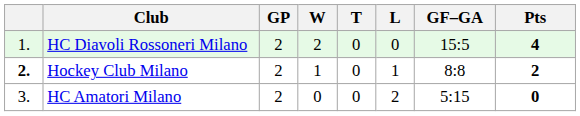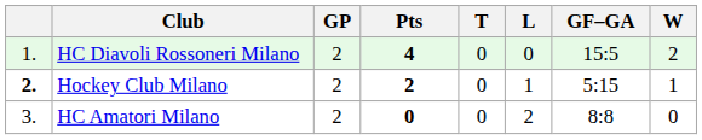columns swapped: W <-> Pts
Hockey Club Milano | GF–GA: 8:8 -> 5:15
HC Amatori Milano | GF–GA: 5:15 -> 8:8
